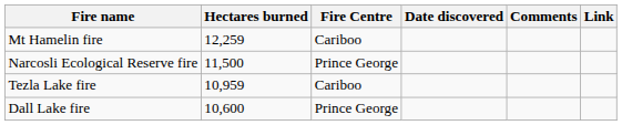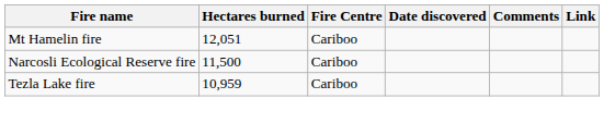Mt Hamelin fire | Hectares burned: 12,259 -> 12,051
Narcosli Ecological Reserve fire | Fire Centre: Prince George -> Cariboo
- row: Dall Lake fire | 10,600 | Prince George
